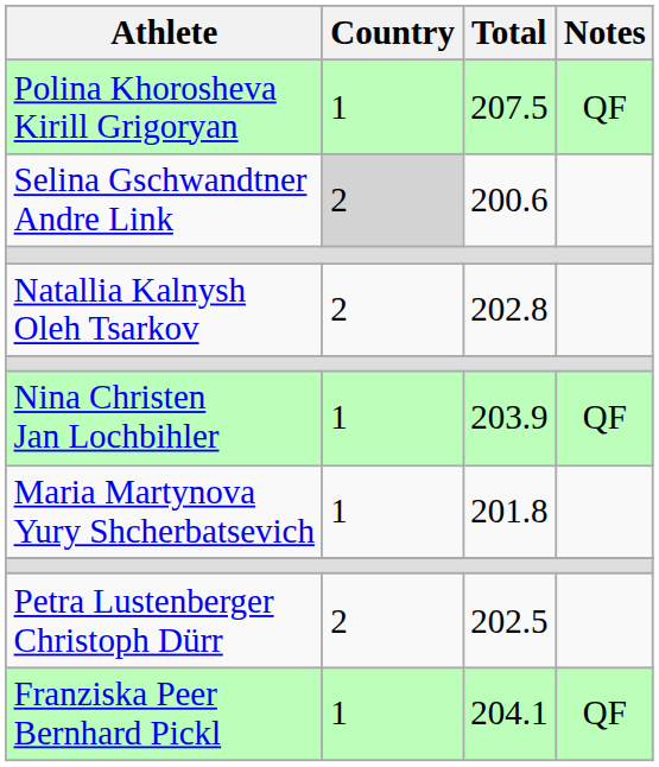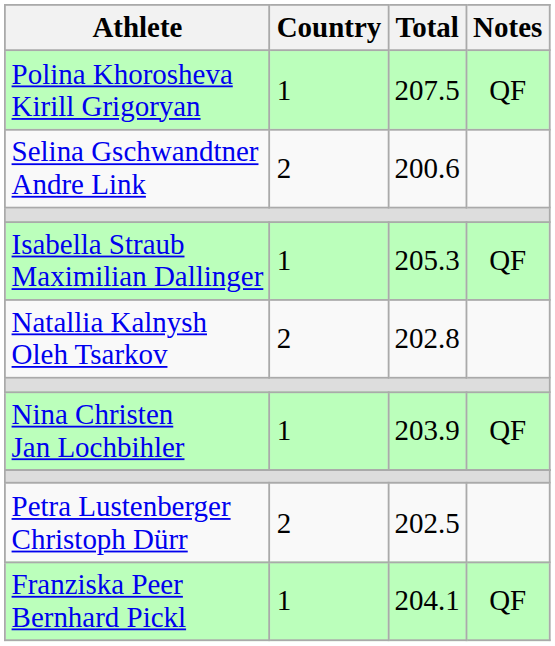Selina Gschwandtner Andre Link | Country: lightgrey background -> no background
+ row: Isabella Straub Maximilian Dallinger | 1 | 205.3 | QF
- row: Maria Martynova Yury Shcherbatsevich | 1 | 201.8
